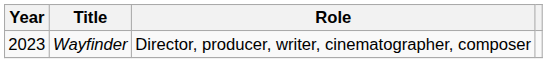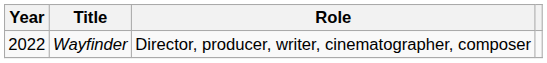Wayfinder | Year: 2023 -> 2022
